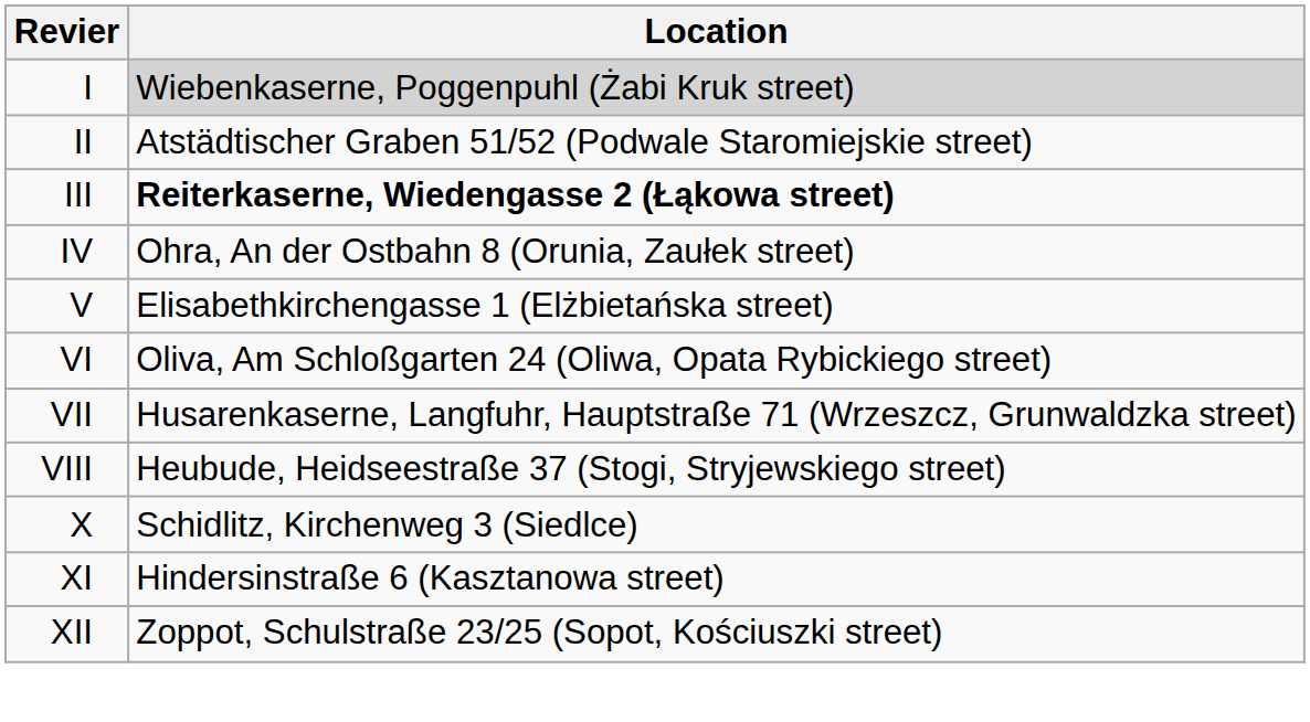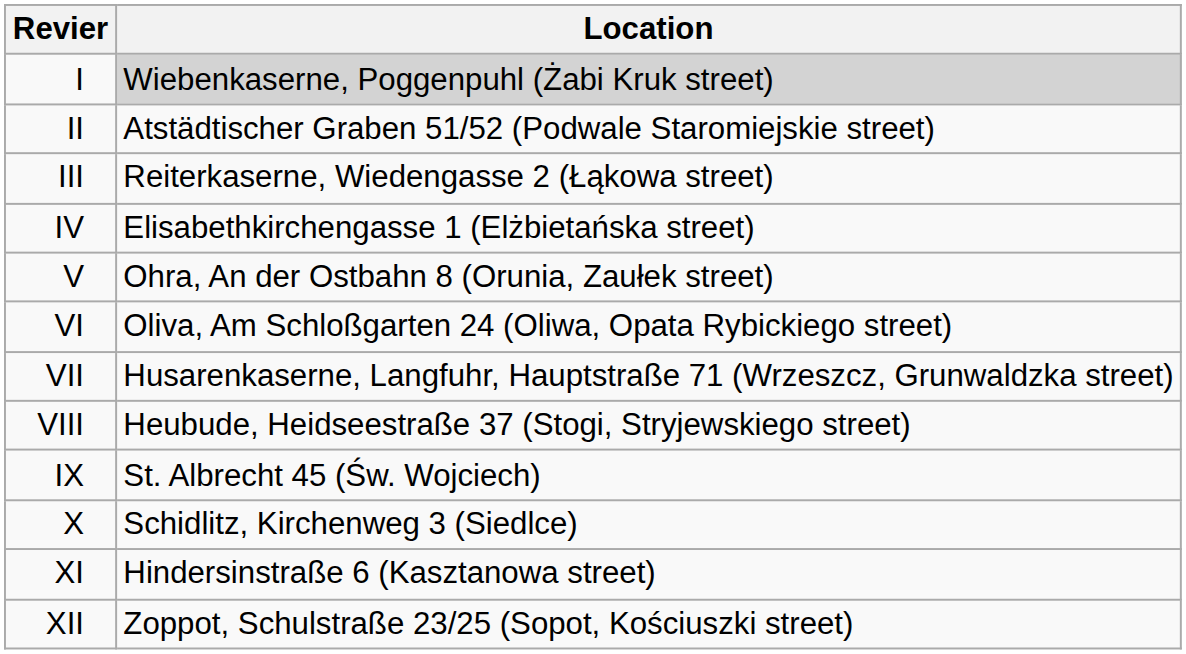III | Location: bold -> normal
IV | Location: Ohra, An der Ostbahn 8 (Orunia, Zaułek street) -> Elisabethkirchengasse 1 (Elżbietańska street)
V | Location: Elisabethkirchengasse 1 (Elżbietańska street) -> Ohra, An der Ostbahn 8 (Orunia, Zaułek street)
+ row: IX | St. Albrecht 45 (Św. Wojciech)
